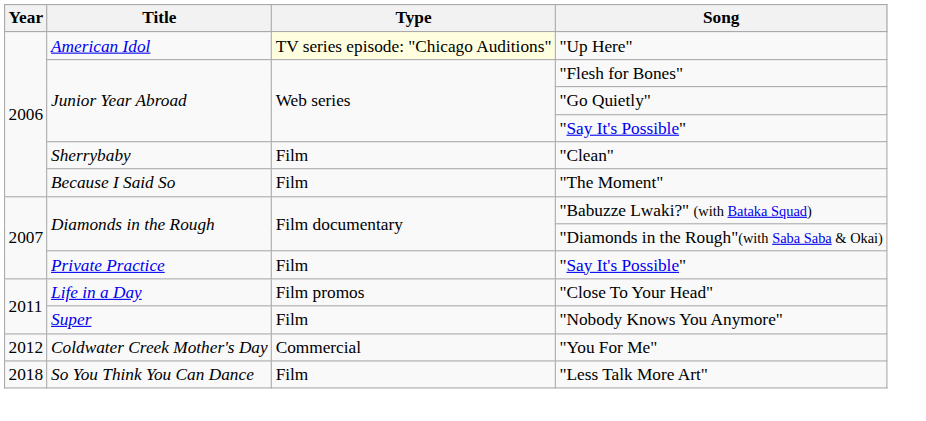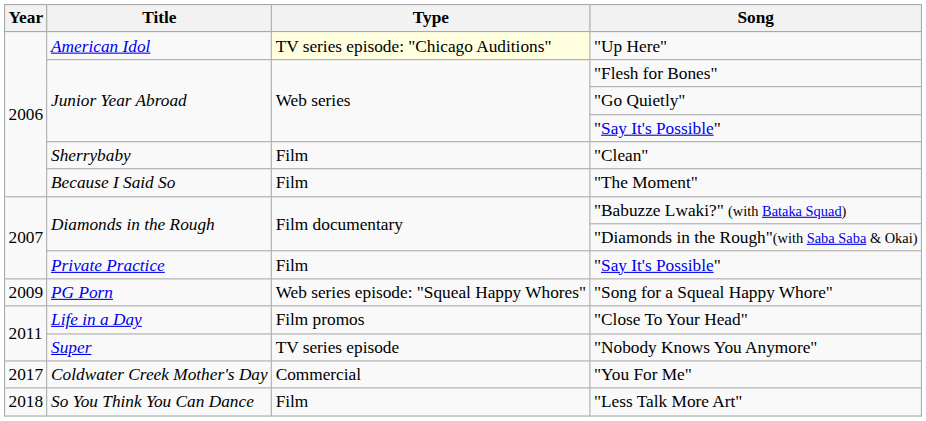+ row: 2009 | PG Porn | Web series episode: "Squeal Happy Whores" | "Song for a Squeal Happy Whore"
"Nobody Knows You Anymore" | Type: Film -> TV series episode
"You For Me" | Year: 2012 -> 2017
